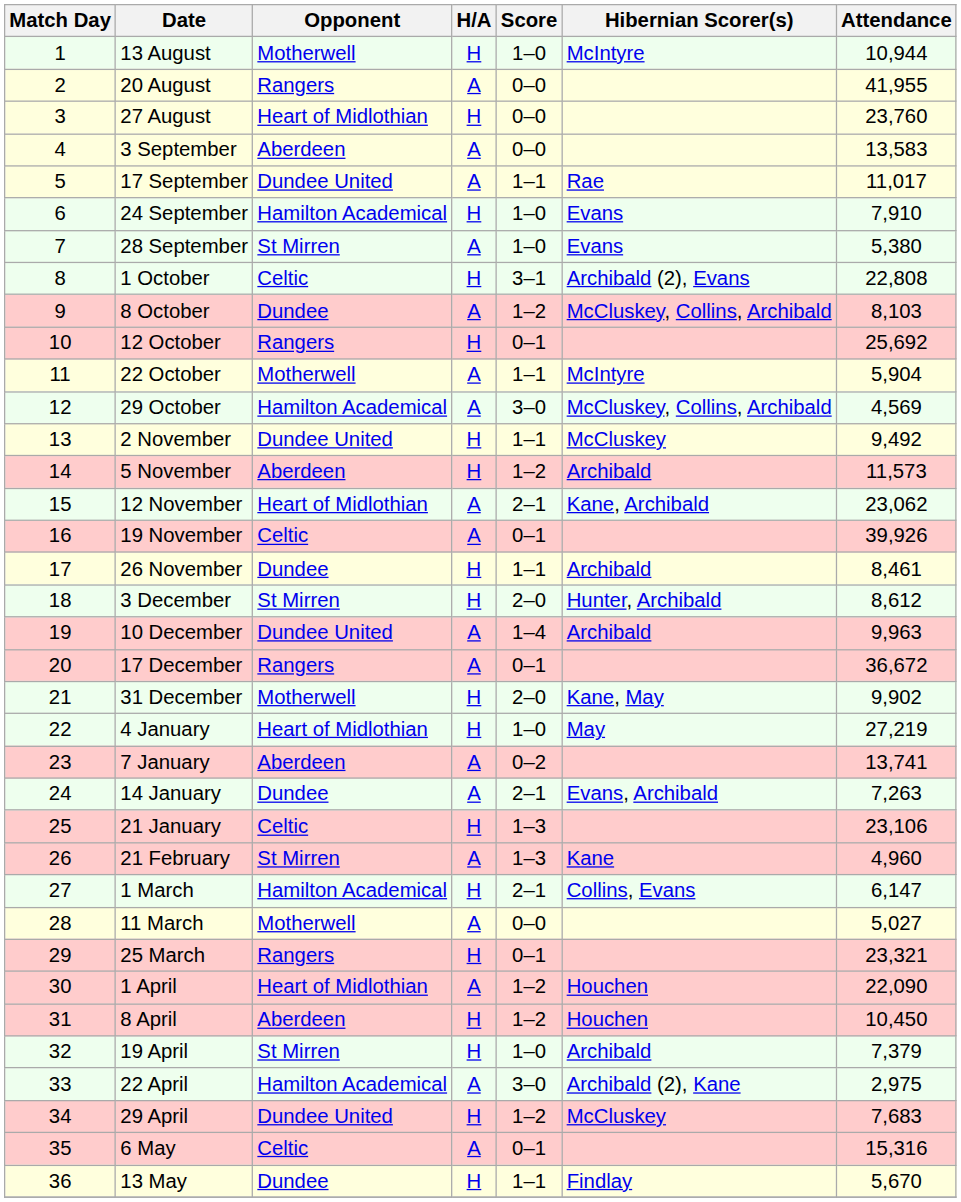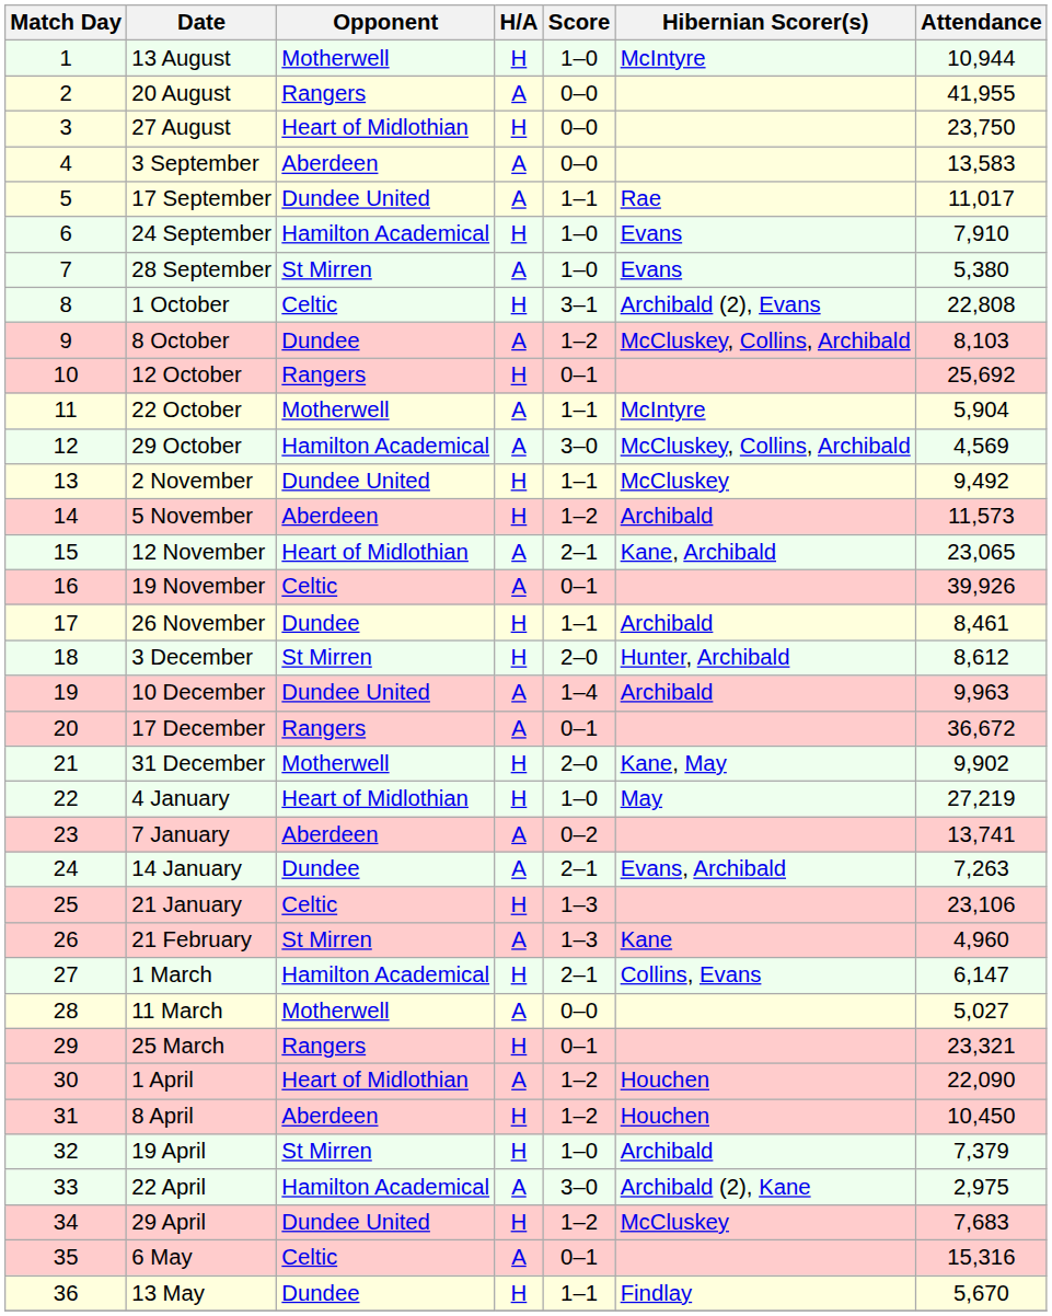27 August | Attendance: 23,760 -> 23,750
12 November | Attendance: 23,062 -> 23,065
